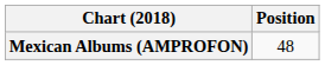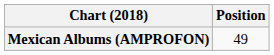Mexican Albums (AMPROFON) | Position: 48 -> 49
